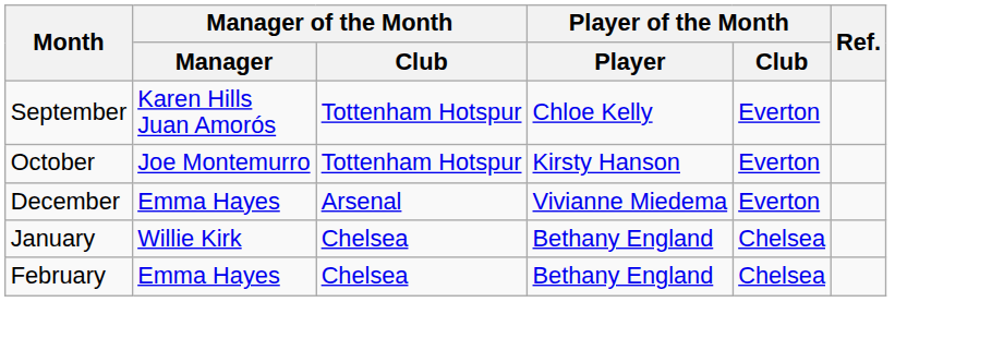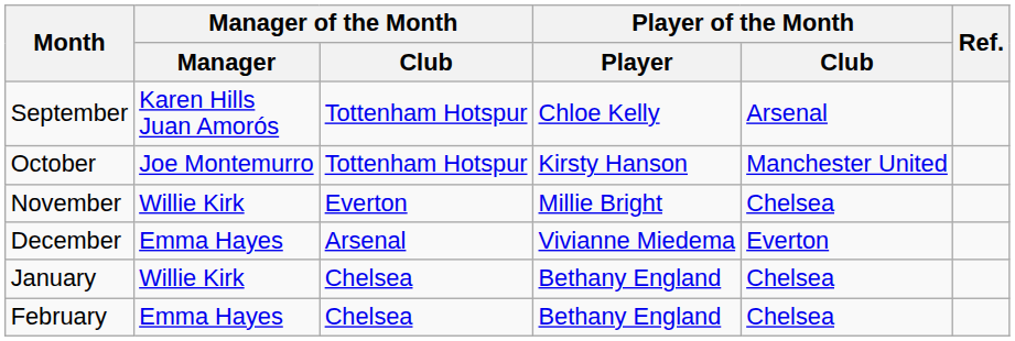September | Player of the Month / Club: Everton -> Arsenal
October | Player of the Month / Club: Everton -> Manchester United
+ row: November | Willie Kirk | Everton | Millie Bright | Chelsea
